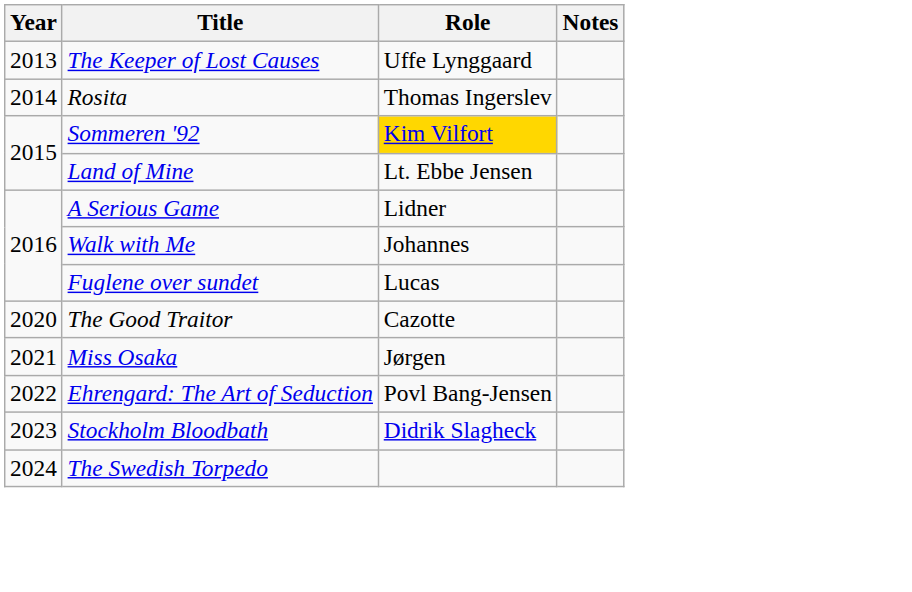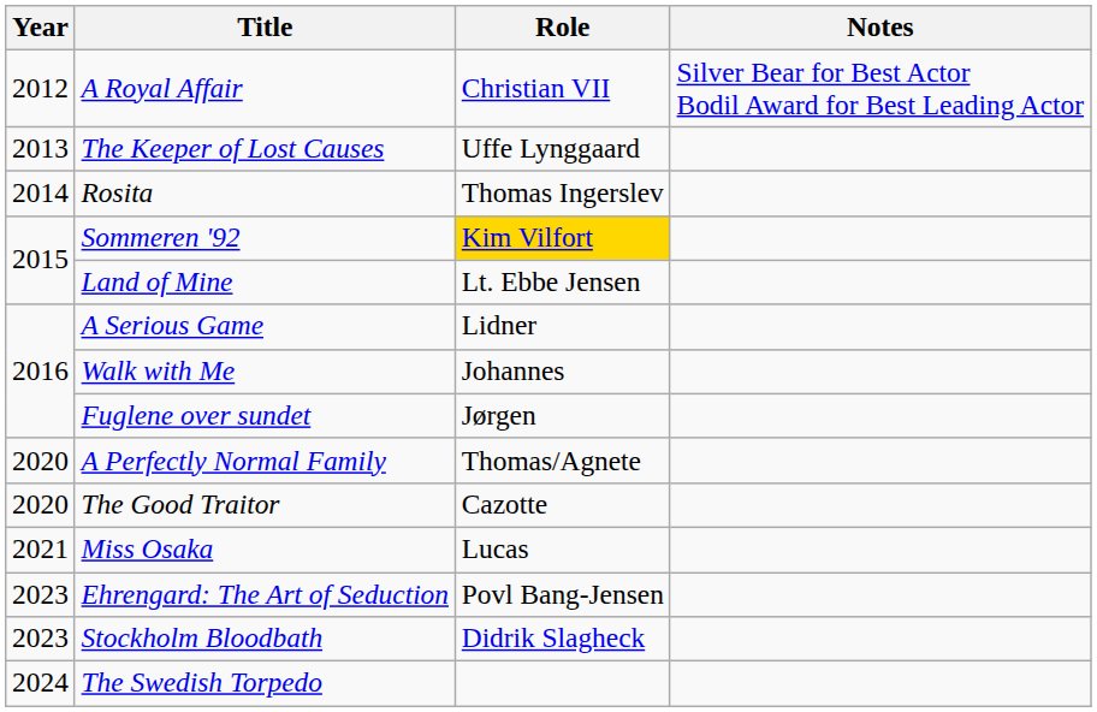+ row: 2012 | A Royal Affair | Christian VII | Silver Bear for Best Actor Bodil Award for Best Leading Actor
Fuglene over sundet | Role: Lucas -> Jørgen
+ row: 2020 | A Perfectly Normal Family | Thomas/Agnete
Miss Osaka | Role: Jørgen -> Lucas
Ehrengard: The Art of Seduction | Year: 2022 -> 2023
